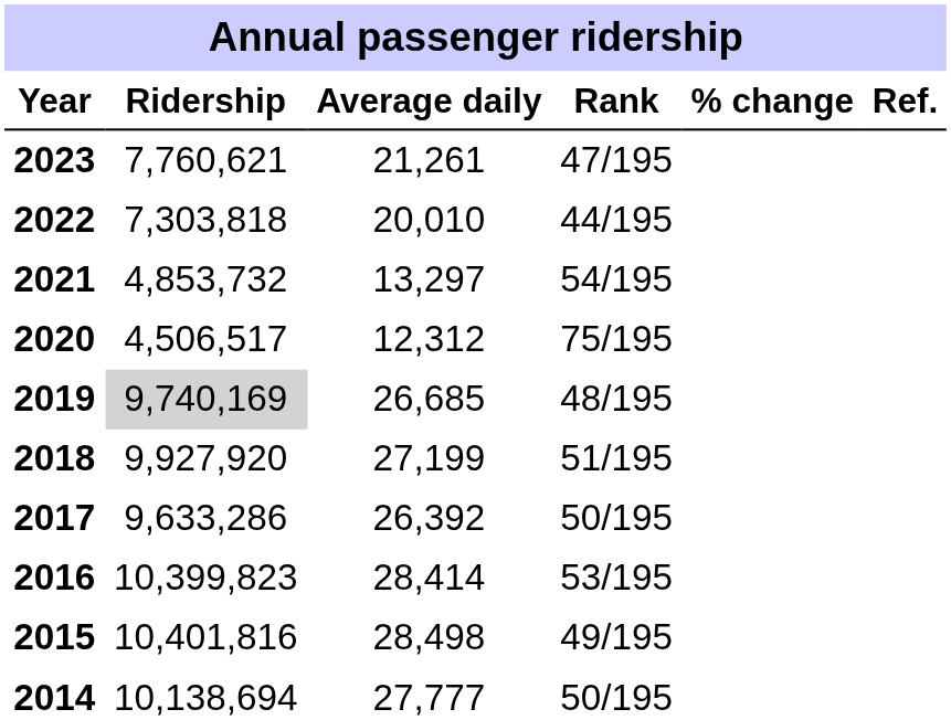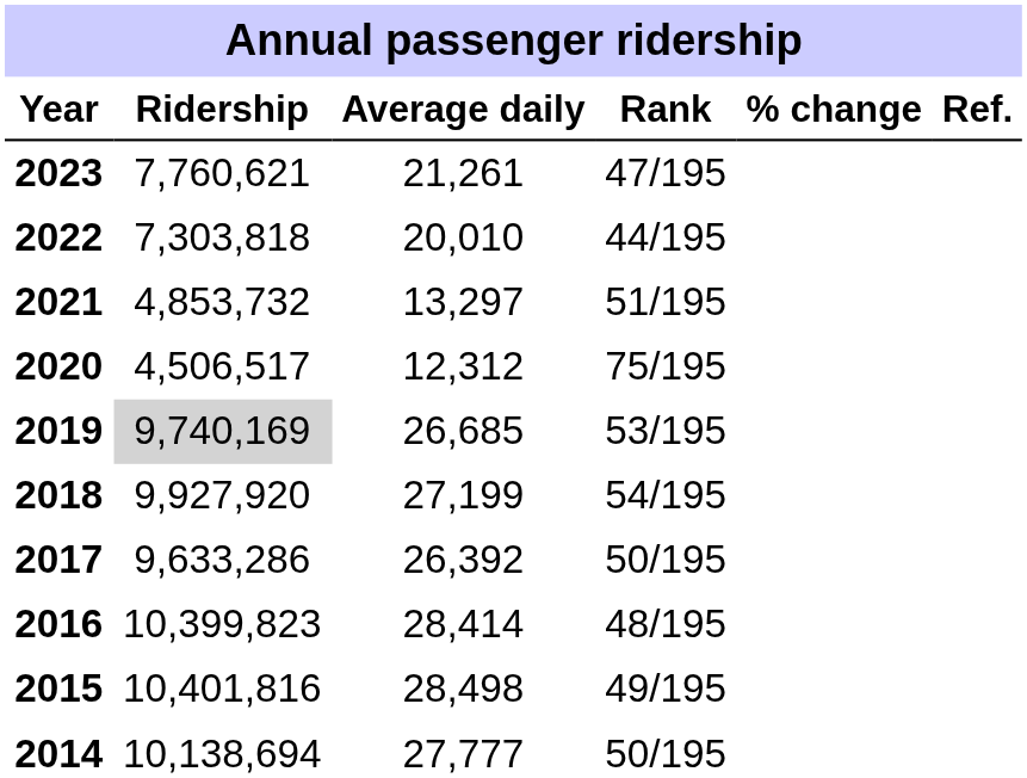2021 | Rank: 54/195 -> 51/195
2019 | Rank: 48/195 -> 53/195
2018 | Rank: 51/195 -> 54/195
2016 | Rank: 53/195 -> 48/195
